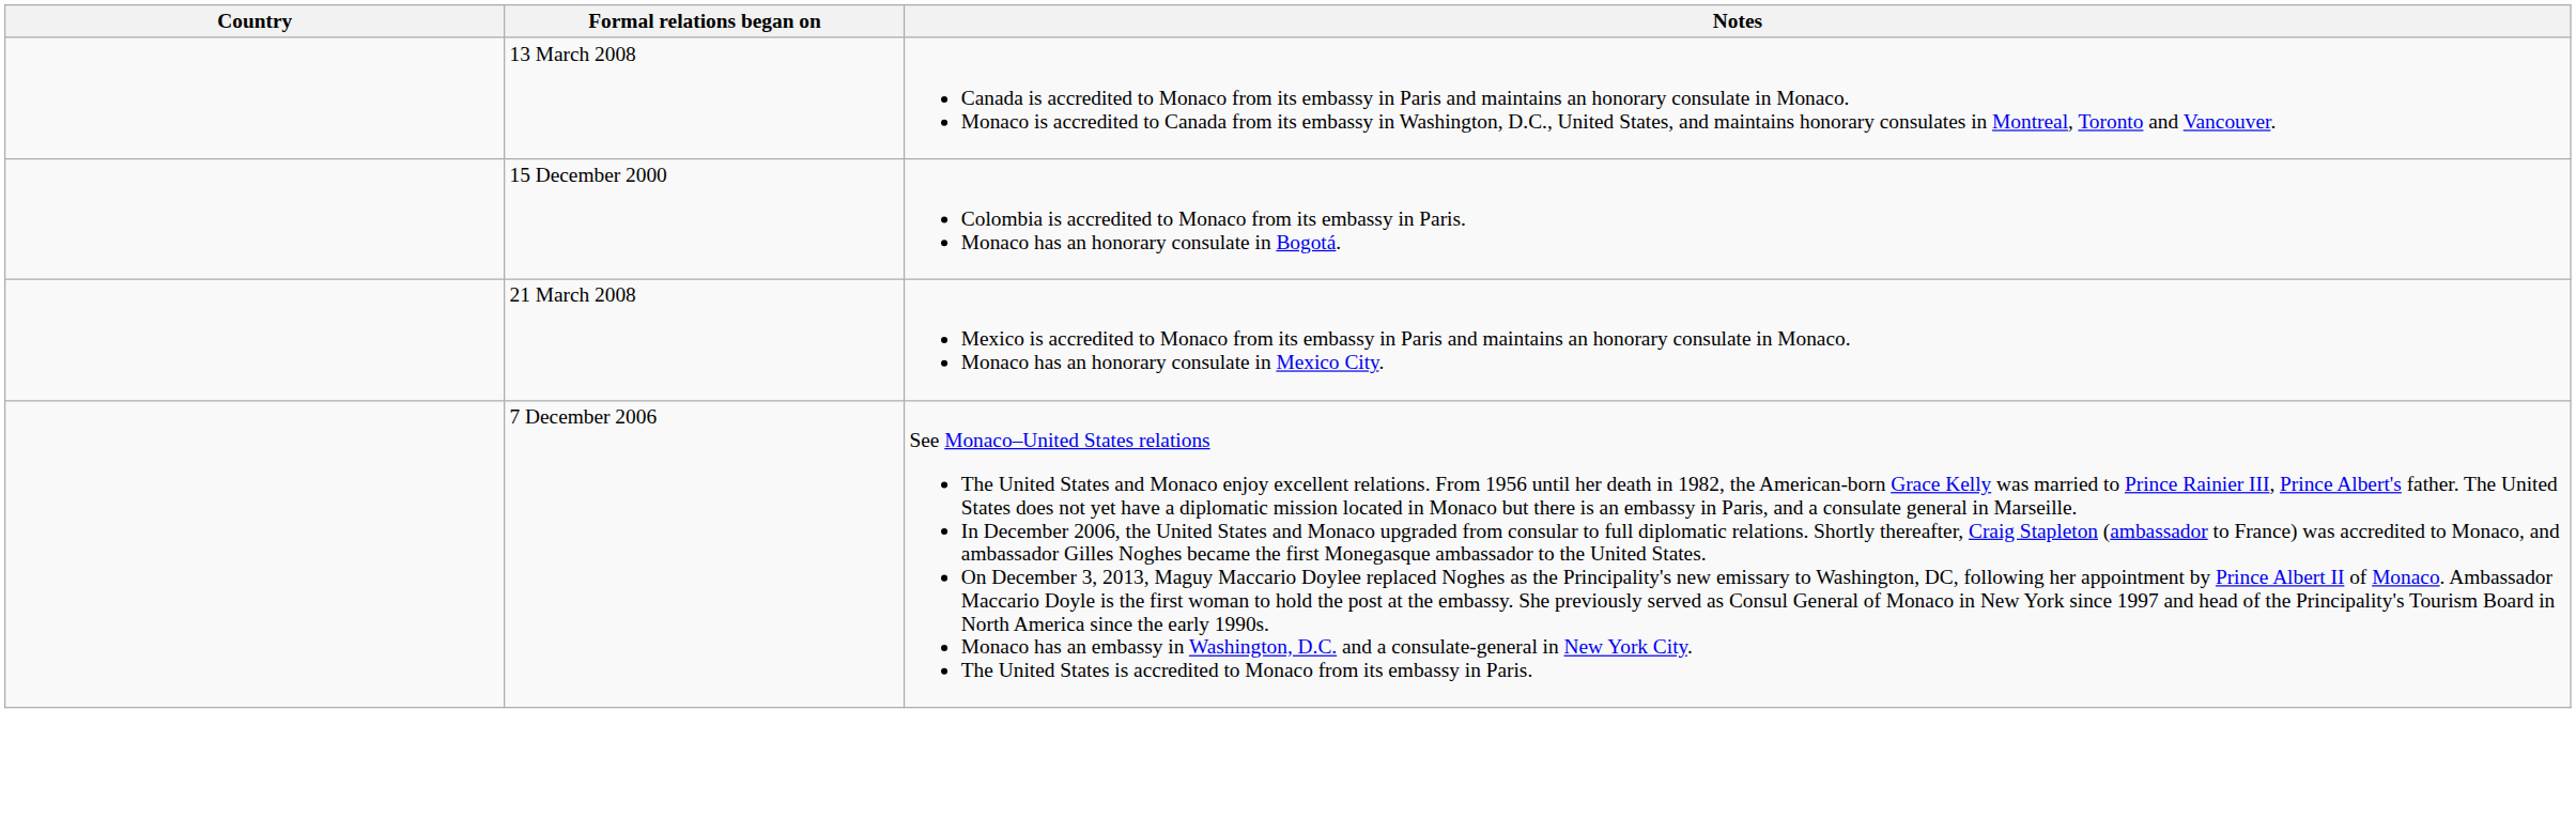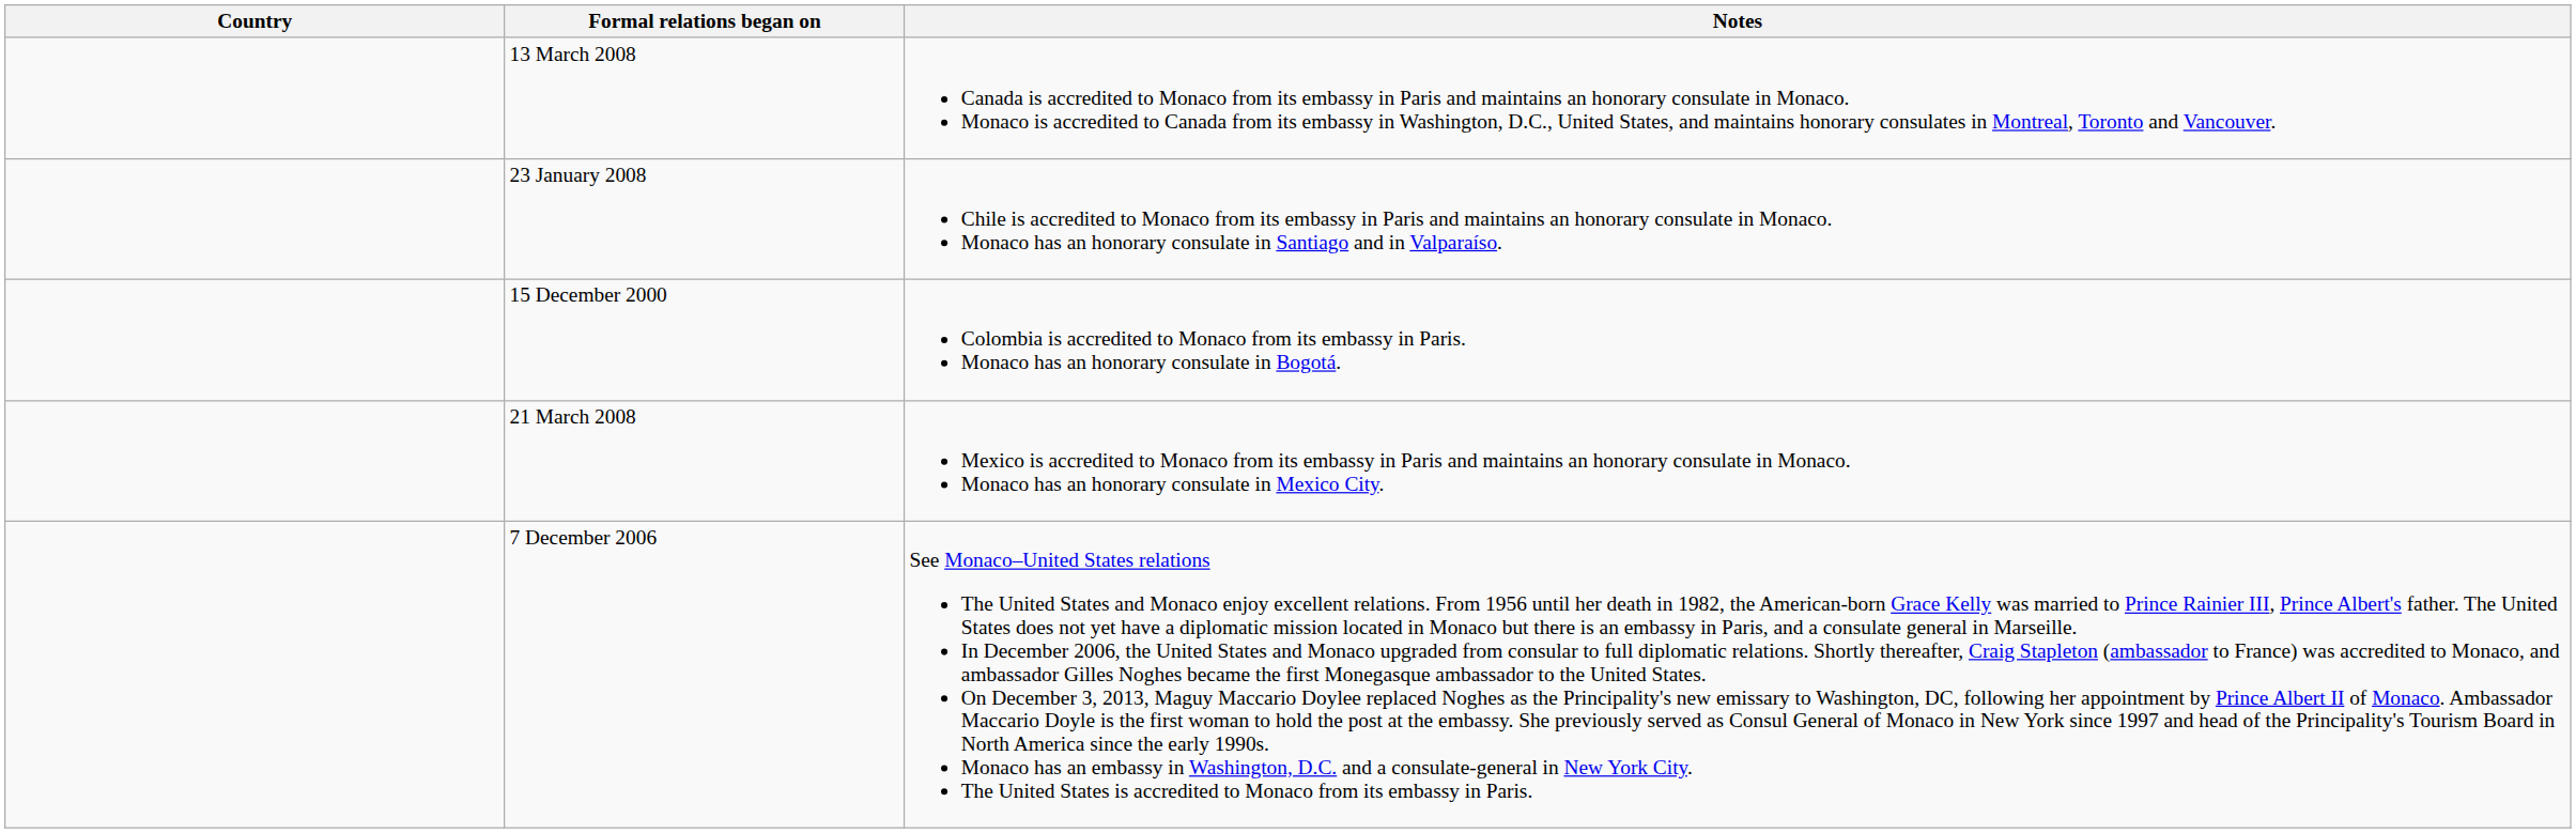+ row: 23 January 2008 | Chile is accredited to Monaco from its embassy in Paris and maintains an honorary consulate in Monaco. Monaco has an honorary consulate in Santiago and in Valparaíso.
